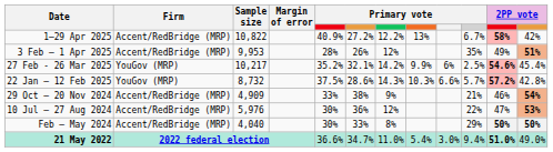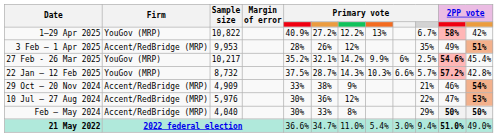1–29 Apr 2025 | Firm: Accent/RedBridge (MRP) -> YouGov (MRP)
22 Jan – 12 Feb 2025 | column 6: 28.6% -> 28.7%
